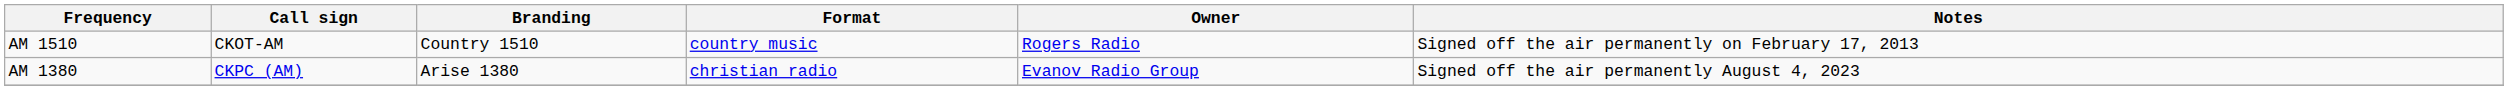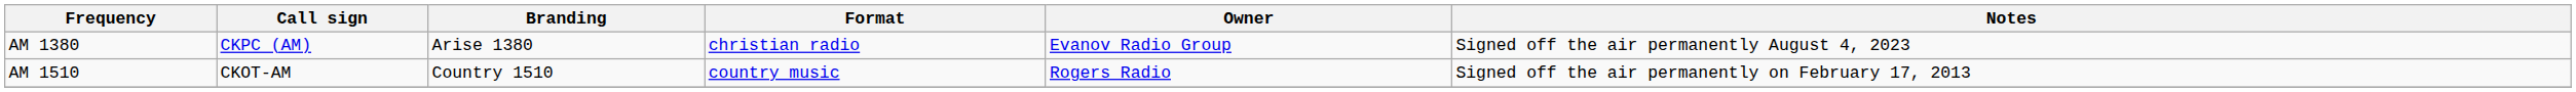rows swapped: AM 1380 <-> AM 1510
